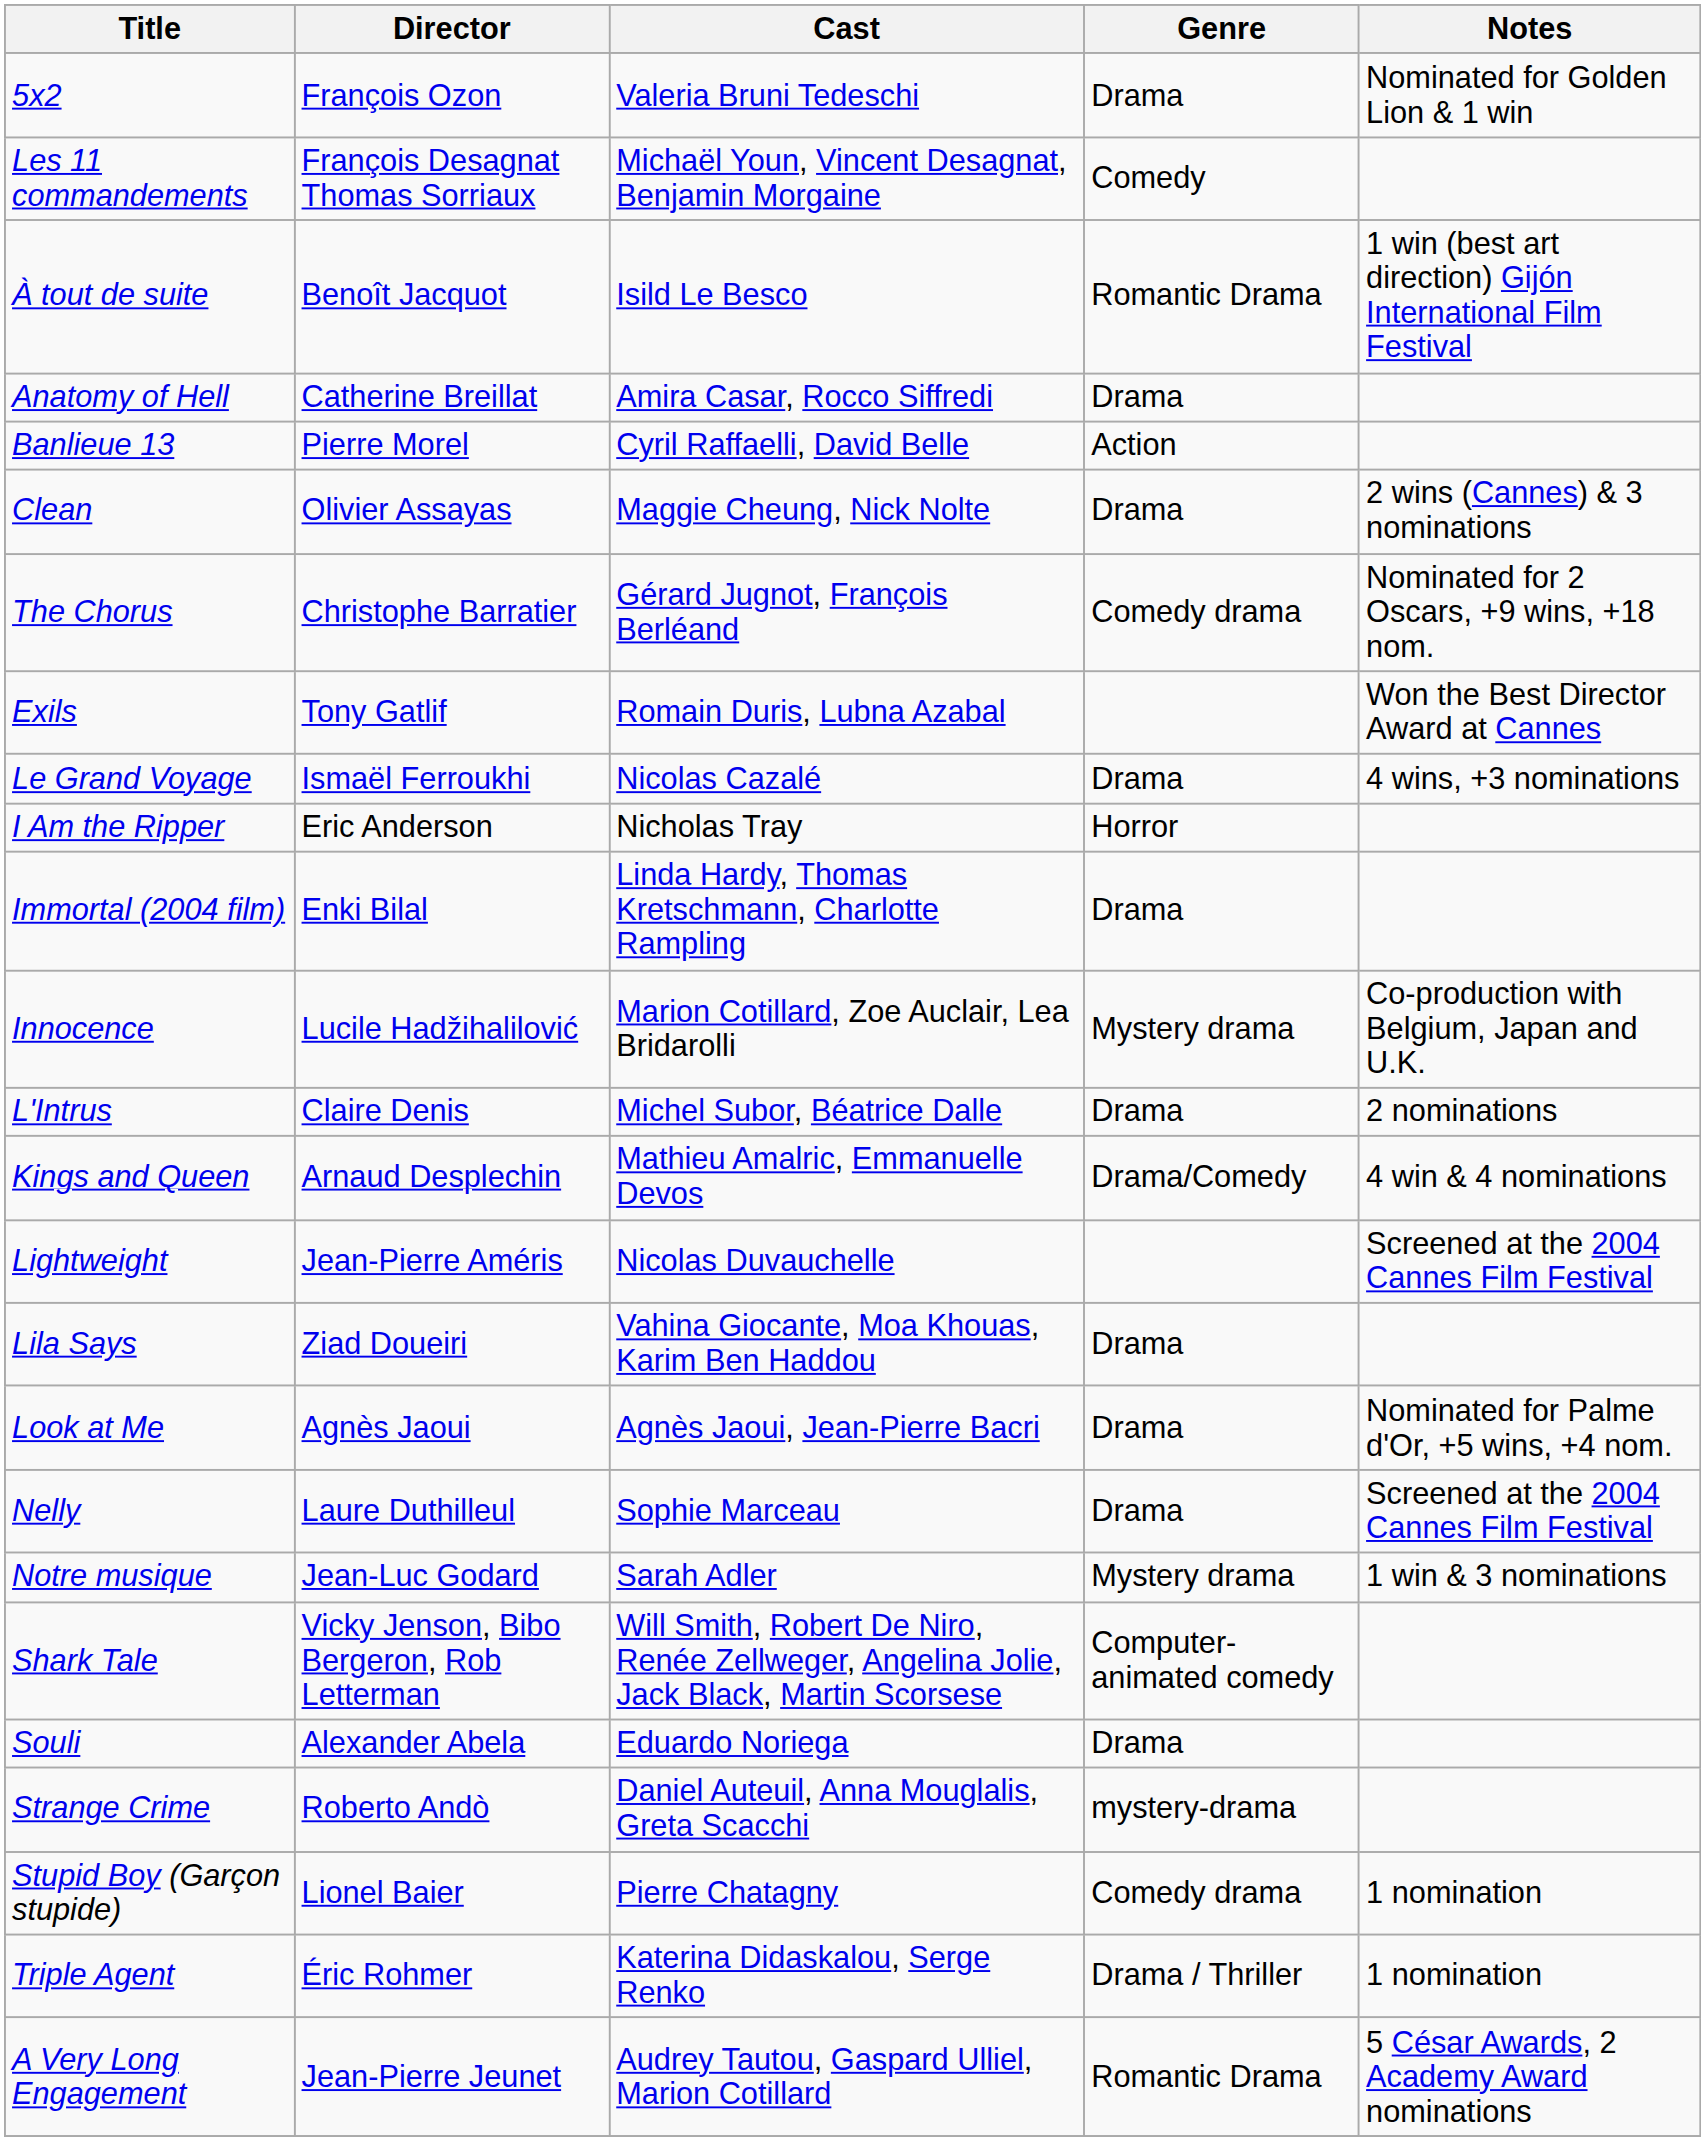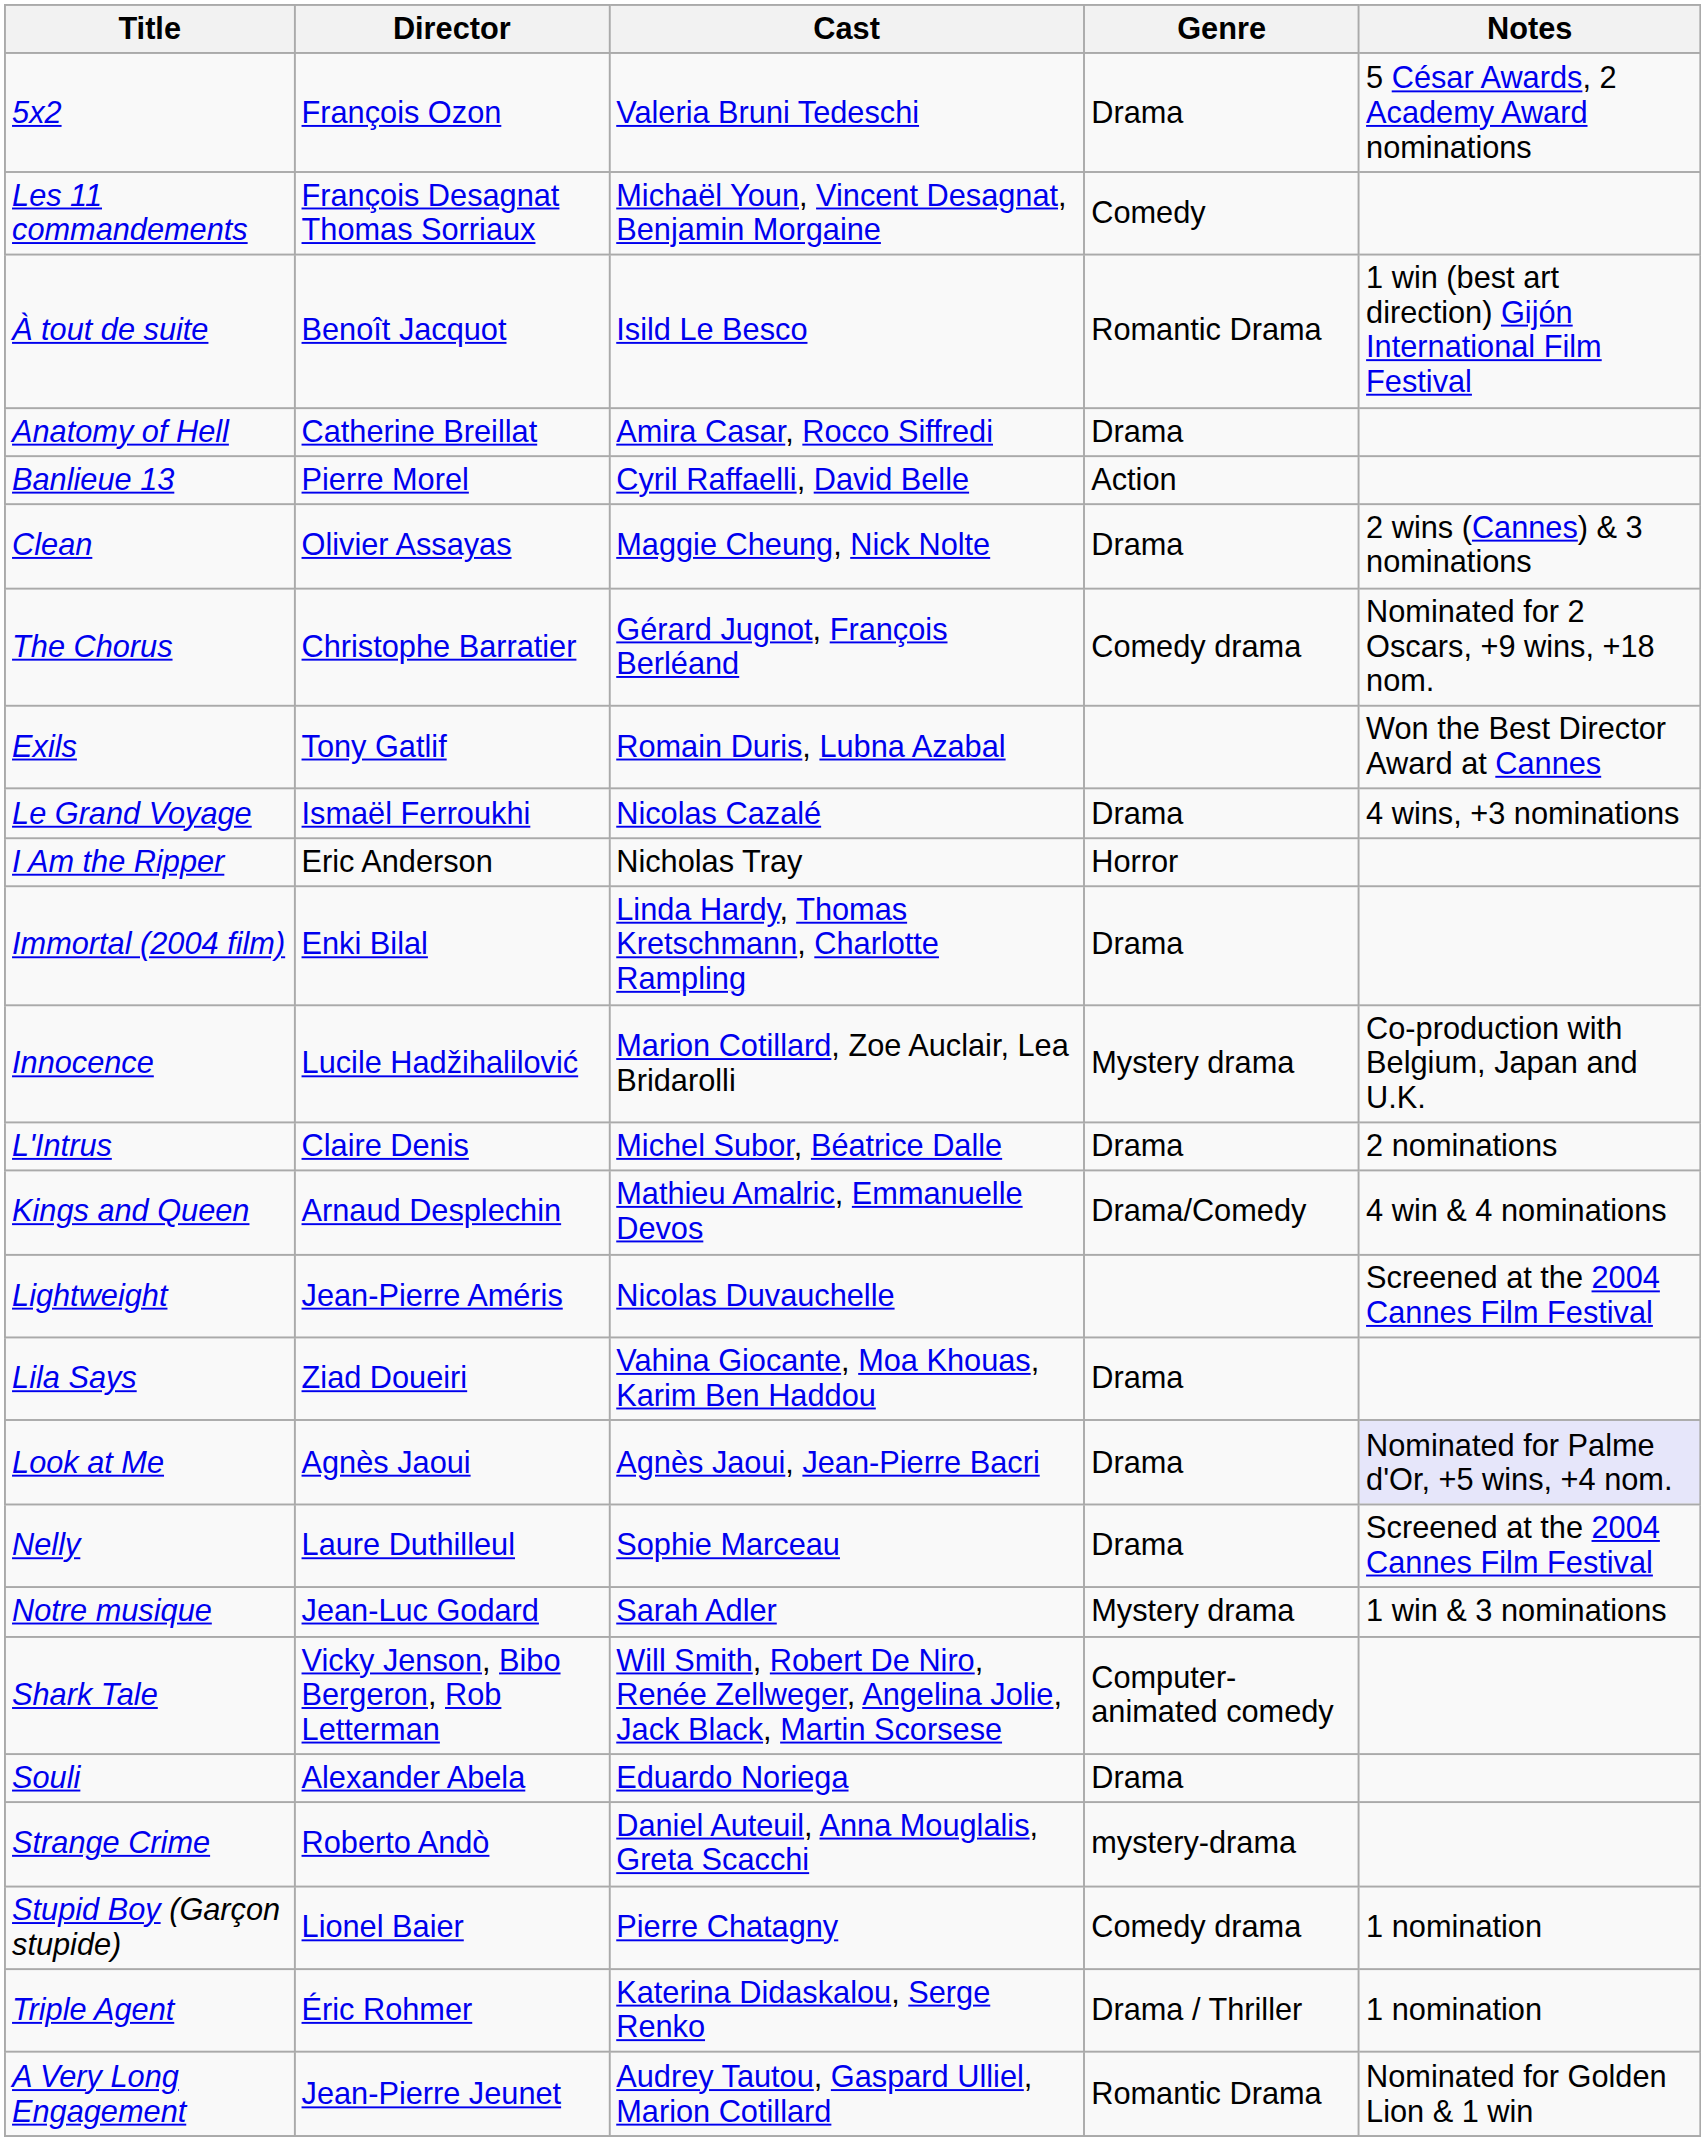5x2 | Notes: Nominated for Golden Lion & 1 win -> 5 César Awards, 2 Academy Award nominations
Look at Me | Notes: no background -> lavender background
A Very Long Engagement | Notes: 5 César Awards, 2 Academy Award nominations -> Nominated for Golden Lion & 1 win
